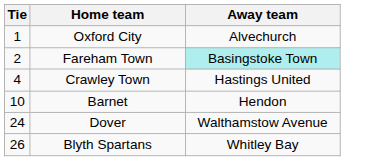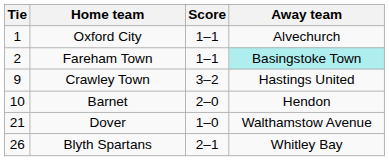+ column: Score | 1–1 | 1–1 | 3–2 | 2–0 | 1–0 | 2–1
Crawley Town | Tie: 4 -> 9
Dover | Tie: 24 -> 21
